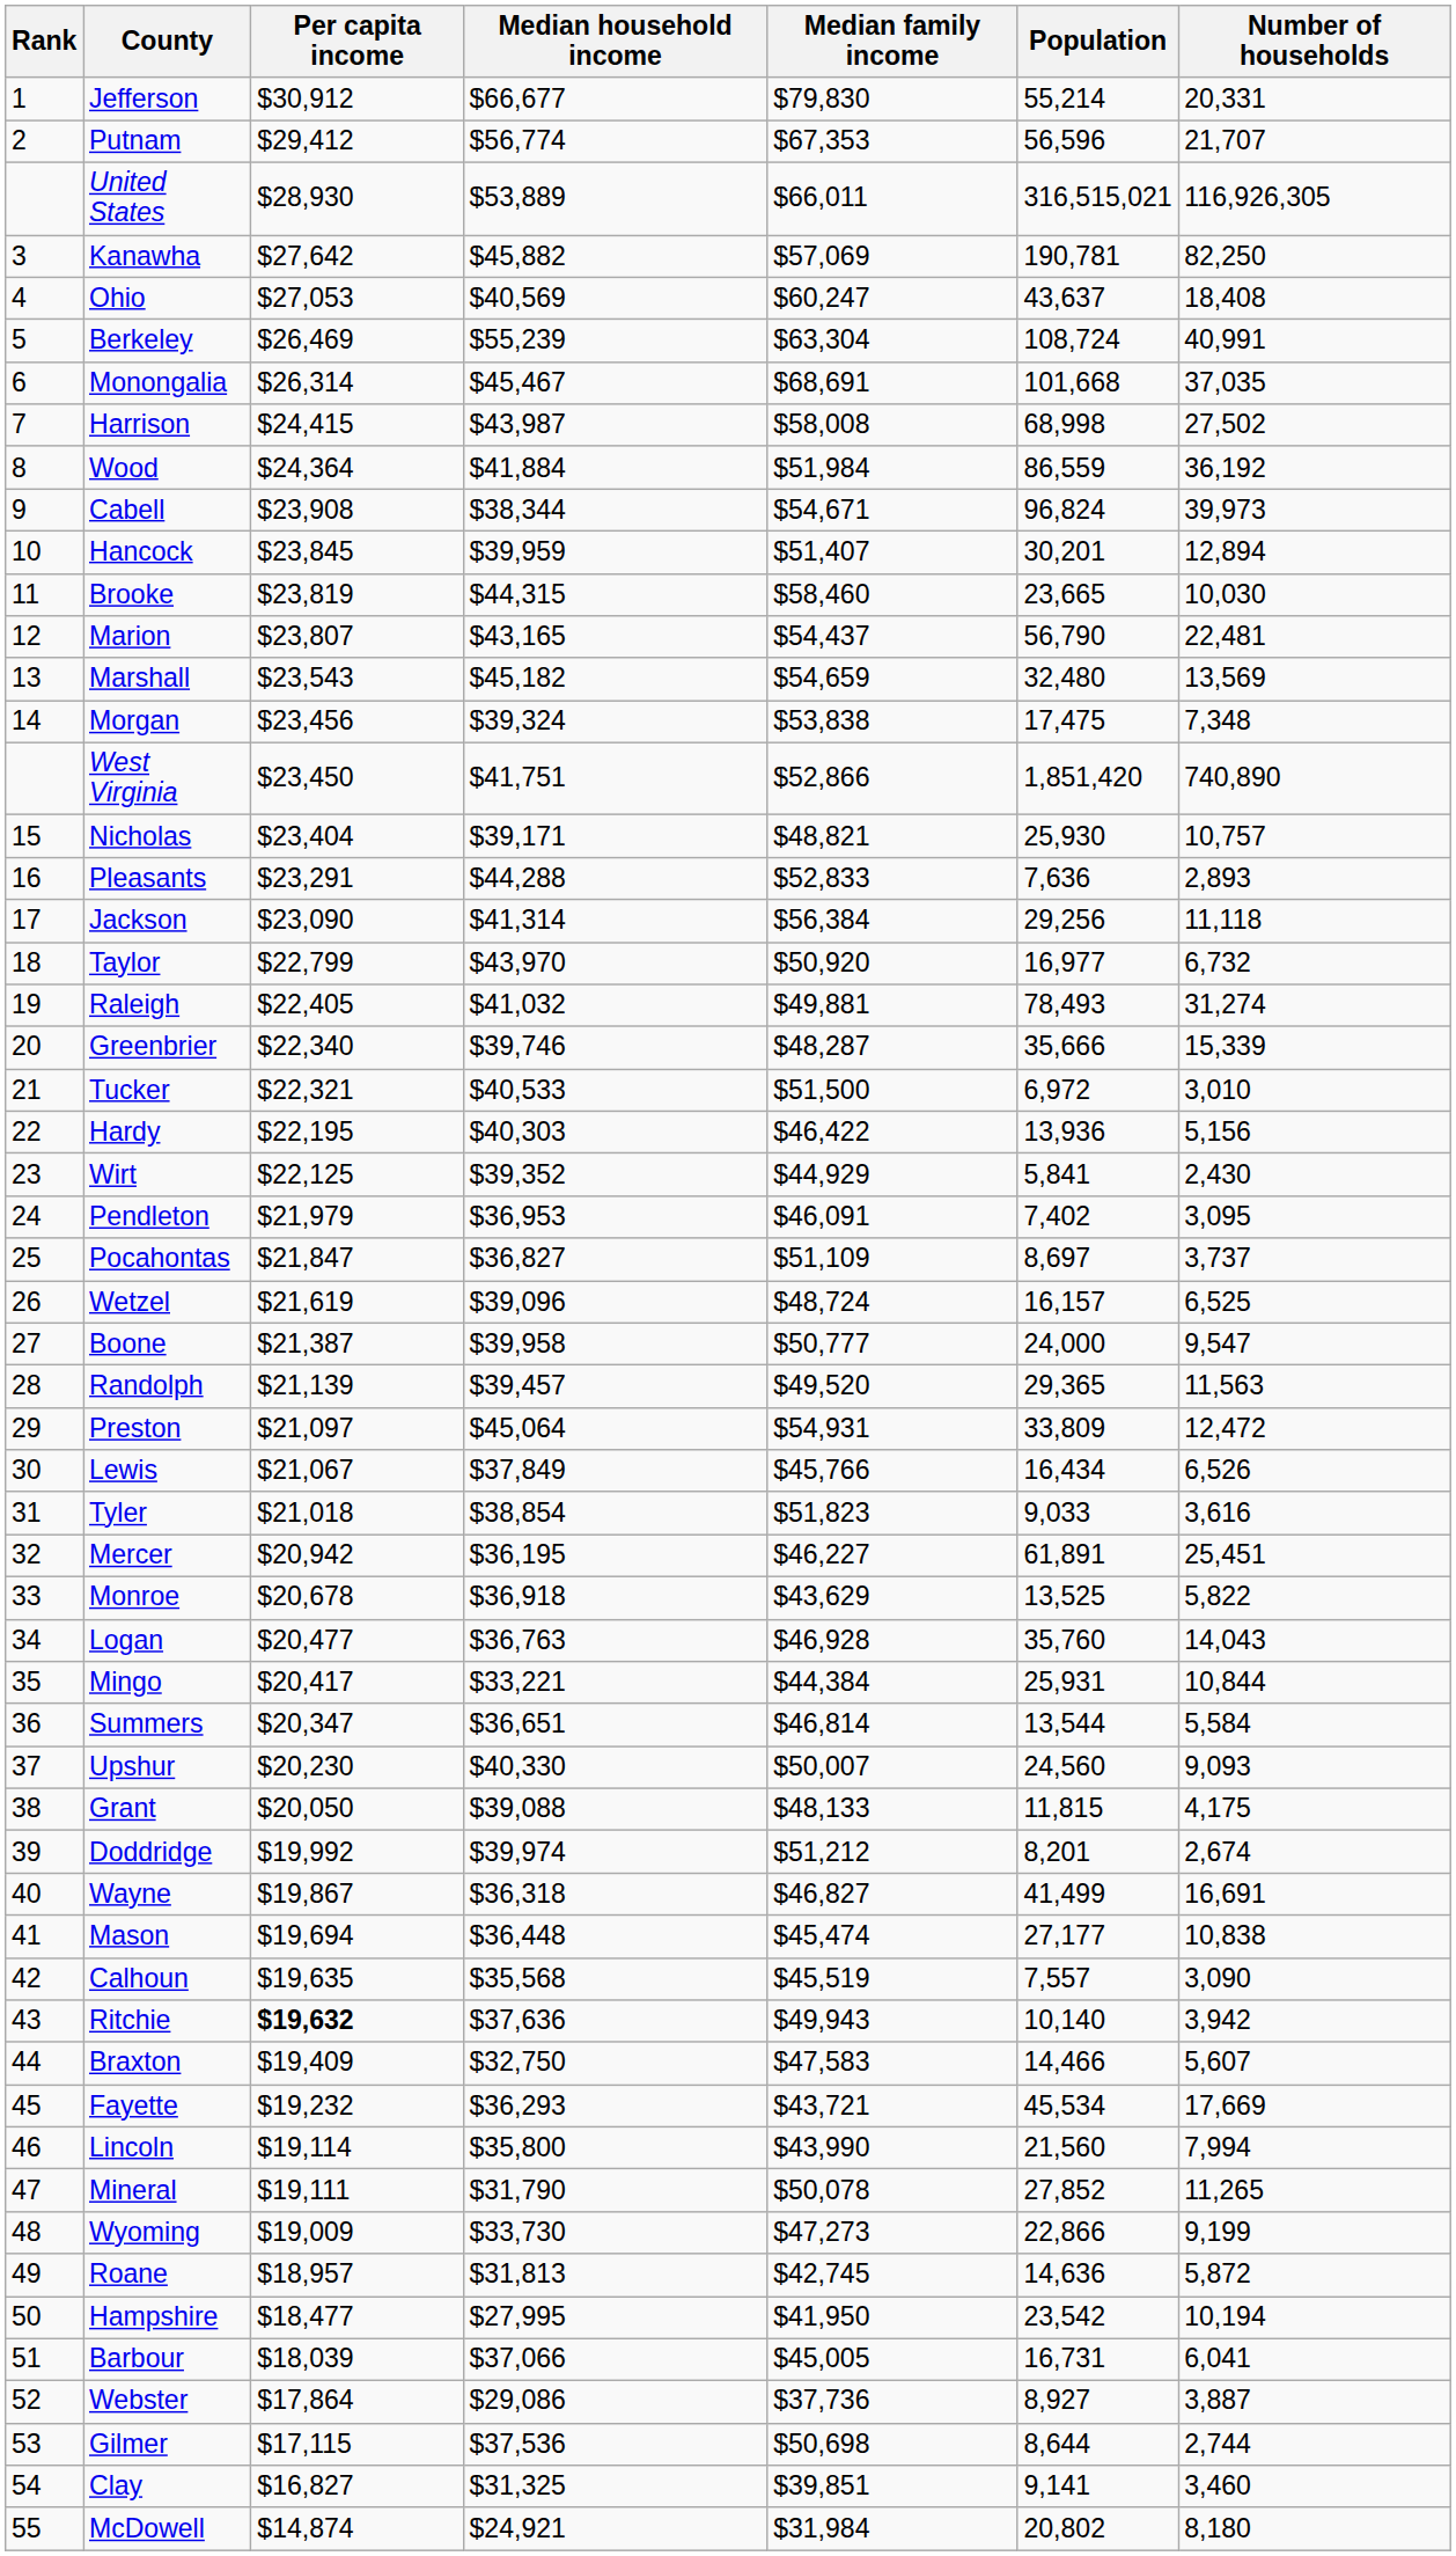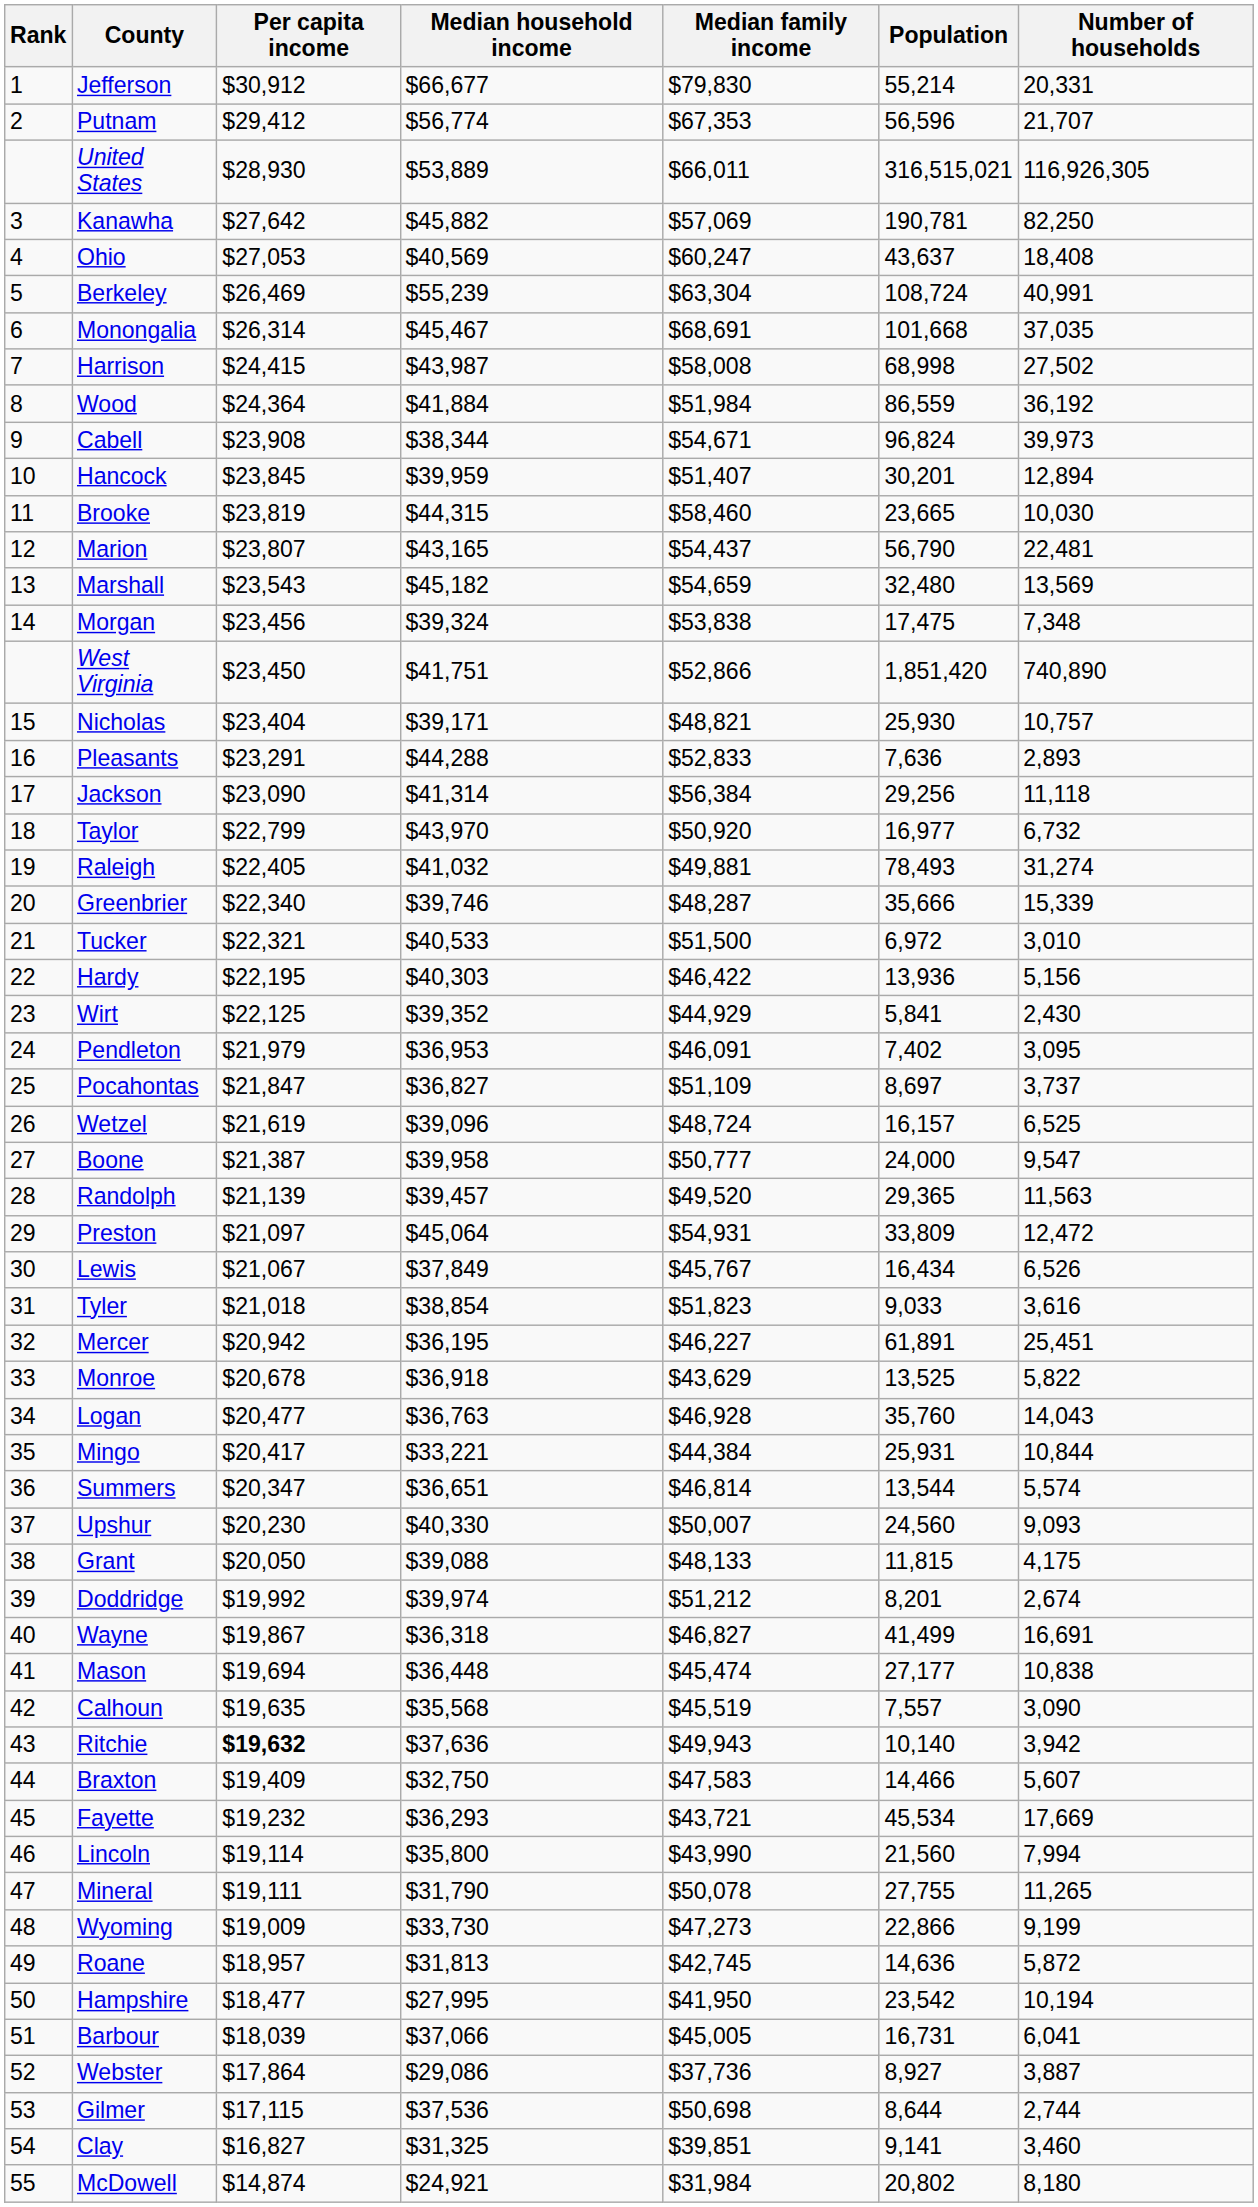Lewis | Median family income: $45,766 -> $45,767
Summers | Number of households: 5,584 -> 5,574
Mineral | Population: 27,852 -> 27,755
